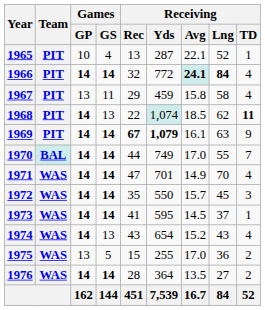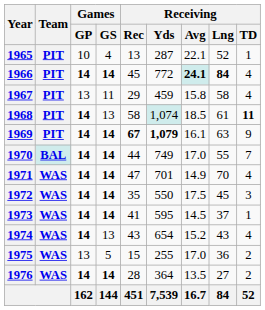1966 | Receiving / Rec: 32 -> 45
1968 | Receiving / Rec: 22 -> 58
1968 | Receiving / Lng: 62 -> 61
1972 | Receiving / Avg: 15.7 -> 17.5
